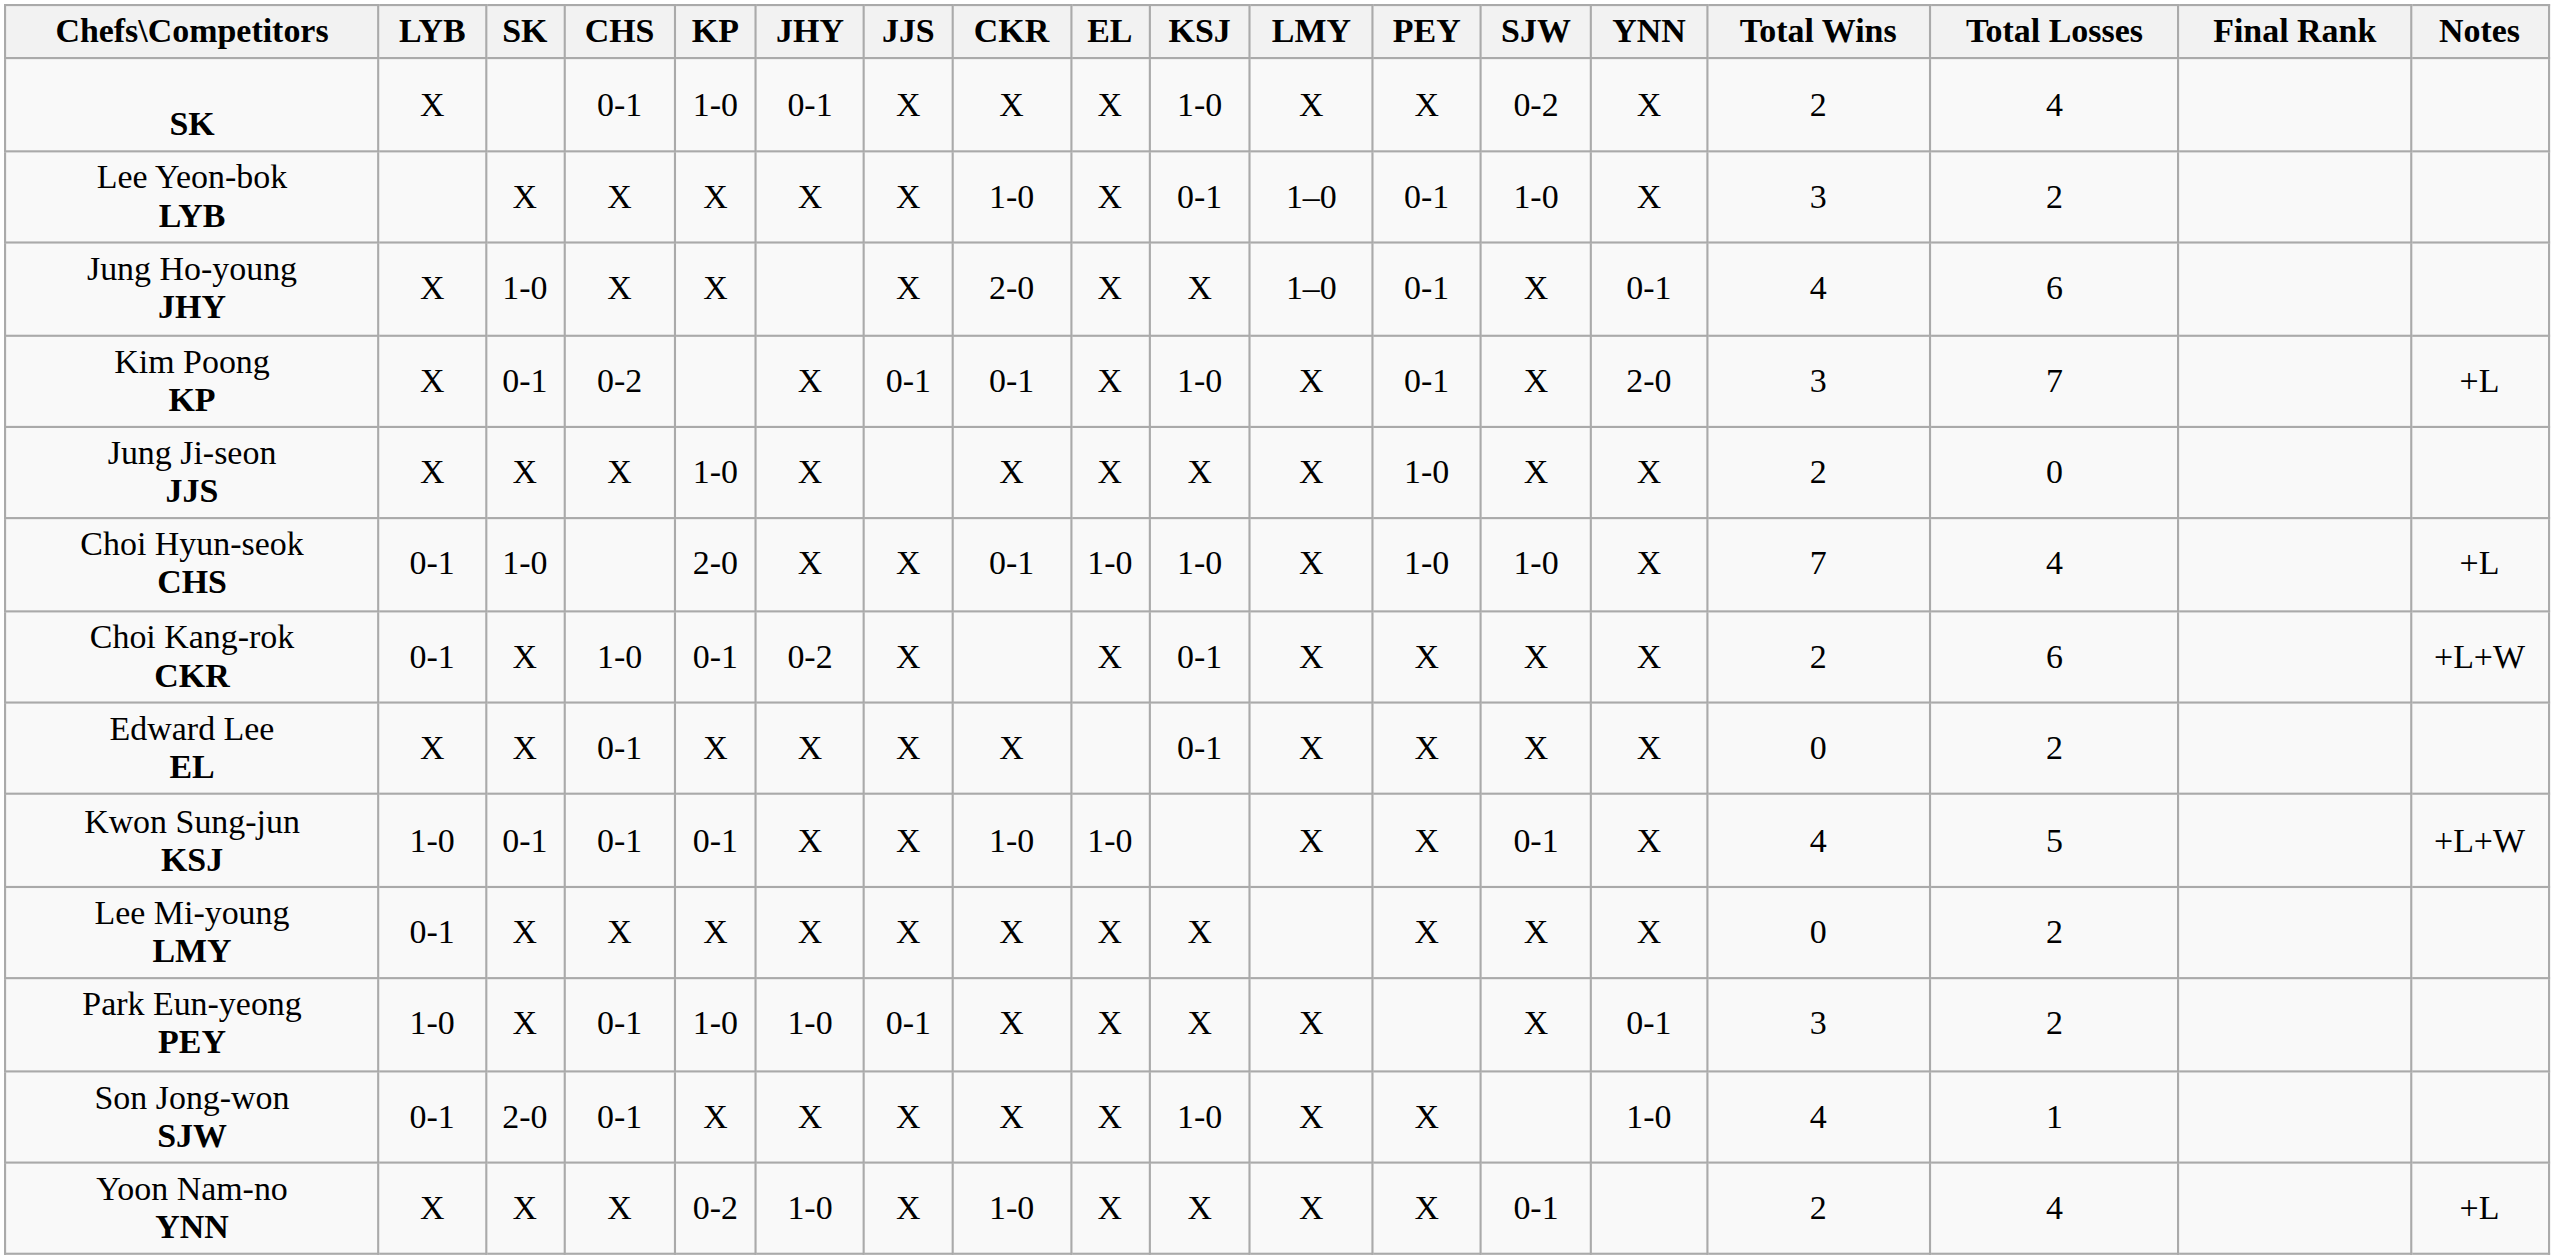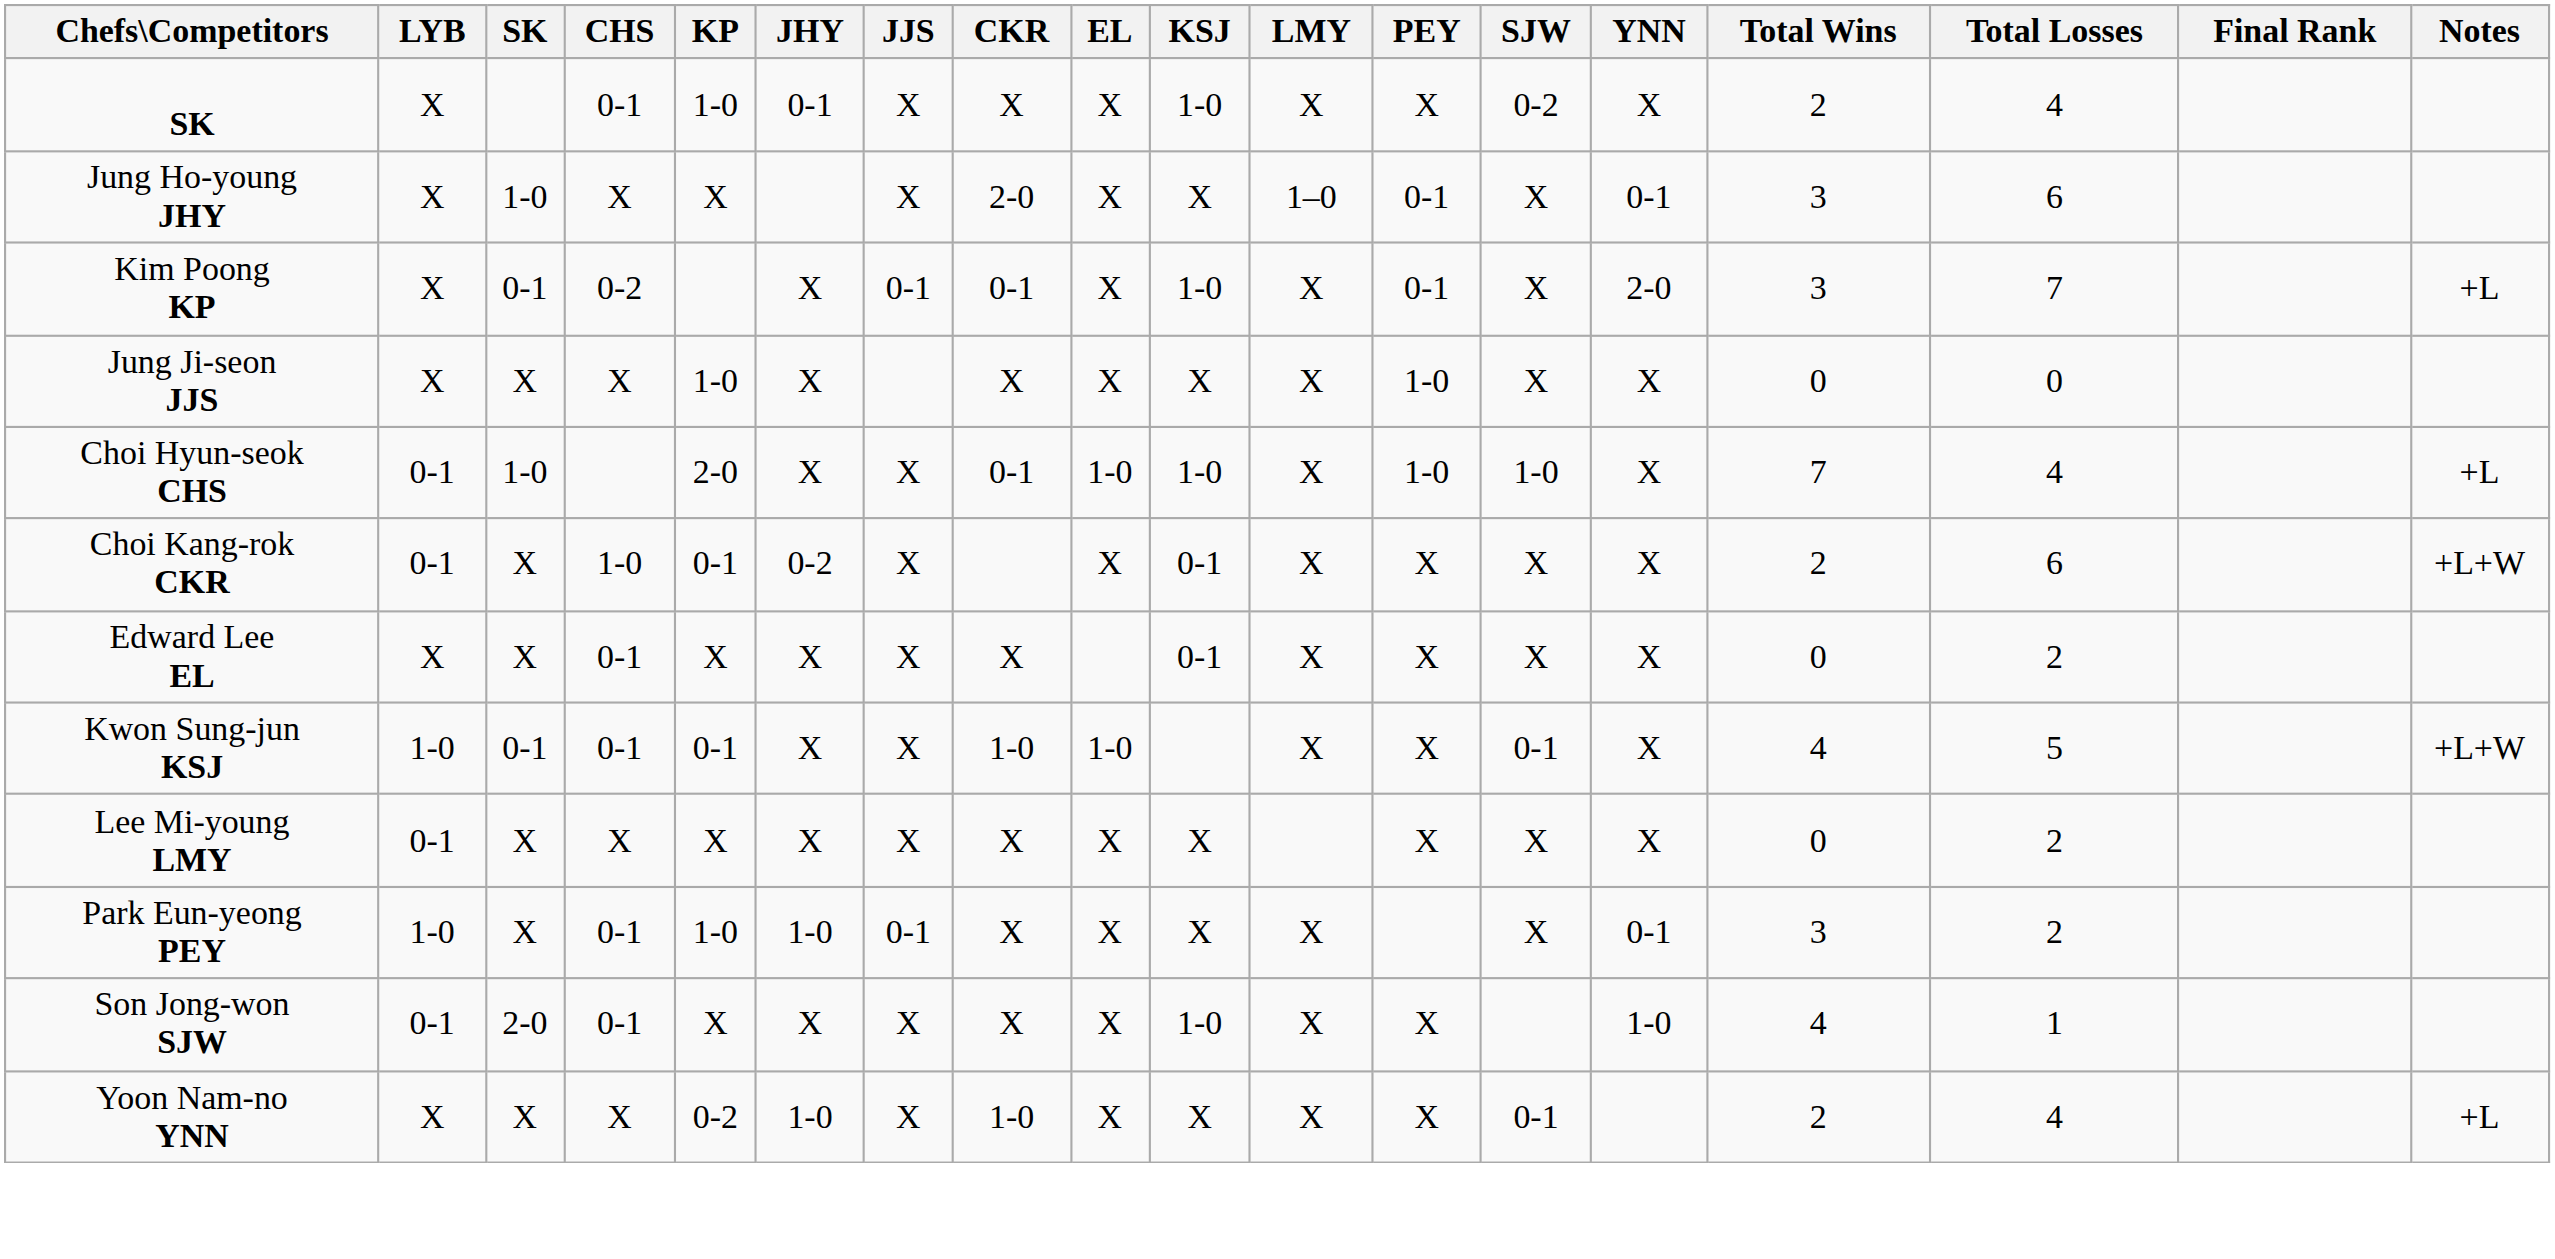- row: Lee Yeon-bok LYB | X | X | X | X | X | 1-0 | X | 0-1 | 1–0 | 0-1 | 1-0 | X | 3 | 2
Jung Ho-young JHY | Total Wins: 4 -> 3
Jung Ji-seon JJS | Total Wins: 2 -> 0
